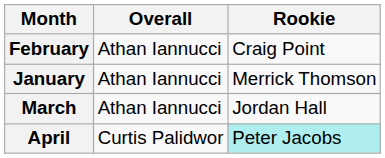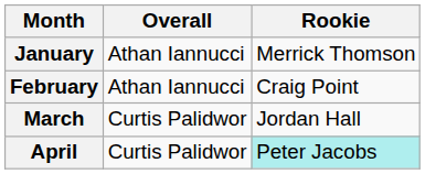rows swapped: January <-> February
March | Overall: Athan Iannucci -> Curtis Palidwor
